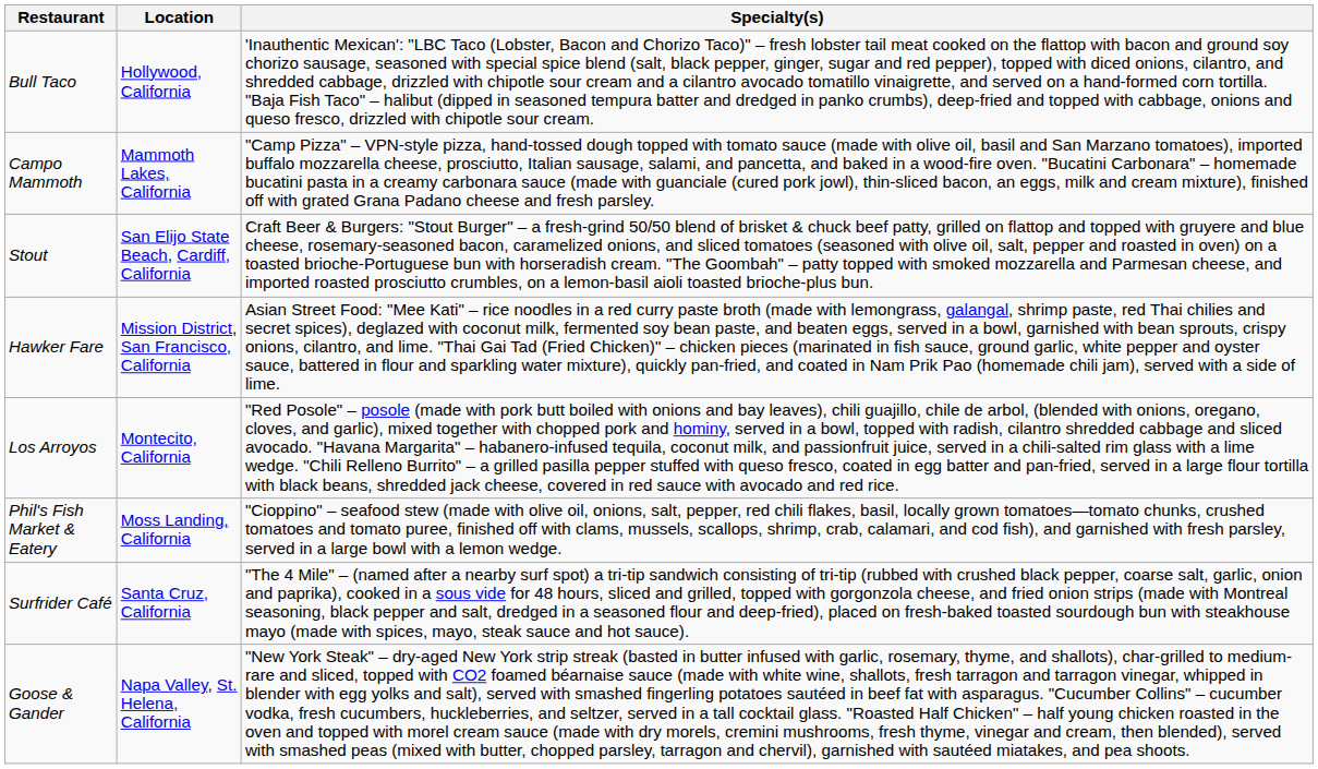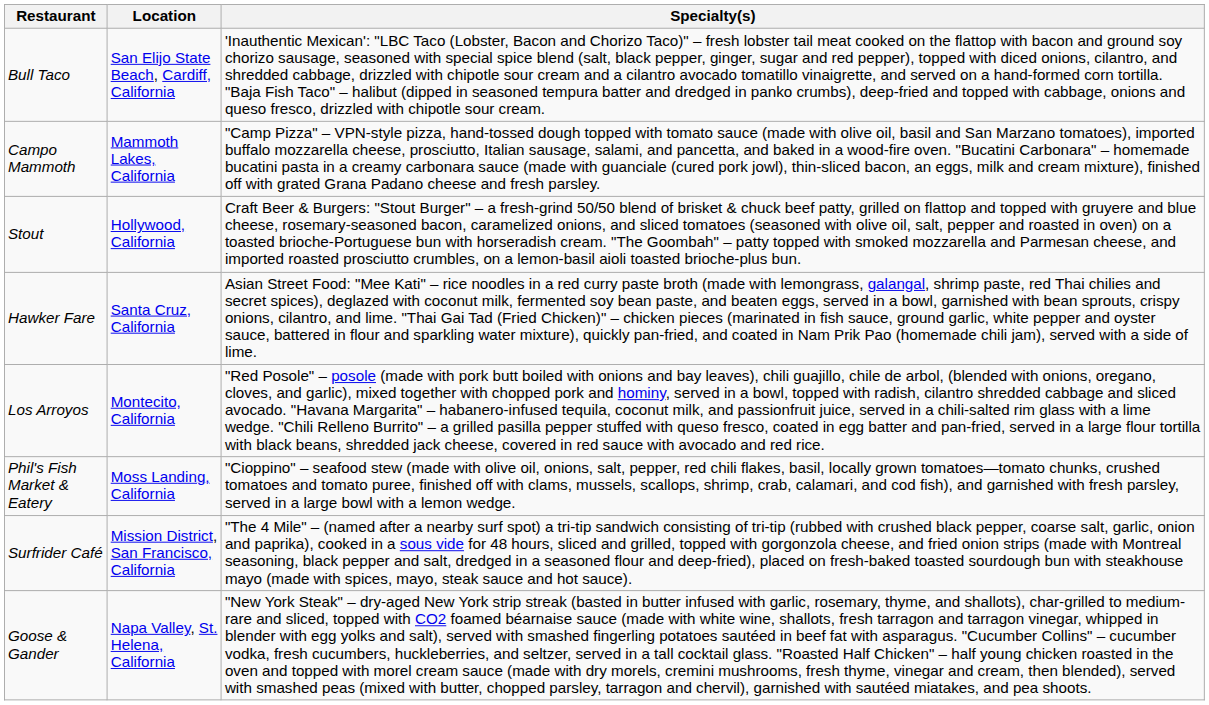Bull Taco | Location: Hollywood, California -> San Elijo State Beach, Cardiff, California
Stout | Location: San Elijo State Beach, Cardiff, California -> Hollywood, California
Hawker Fare | Location: Mission District, San Francisco, California -> Santa Cruz, California
Surfrider Café | Location: Santa Cruz, California -> Mission District, San Francisco, California
